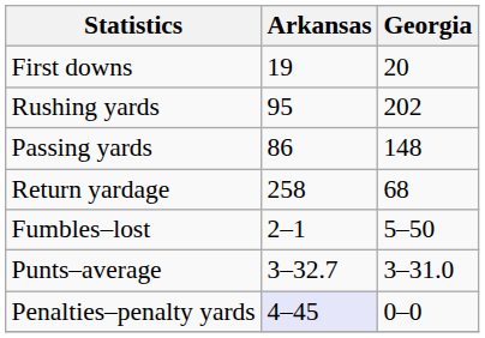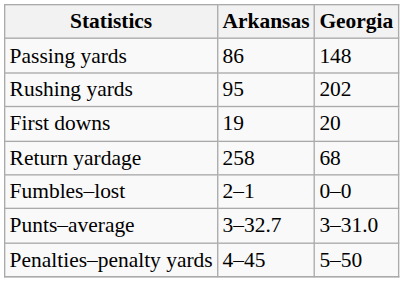rows swapped: First downs <-> Passing yards
Fumbles–lost | Georgia: 5–50 -> 0–0
Penalties–penalty yards | Arkansas: lavender background -> no background
Penalties–penalty yards | Georgia: 0–0 -> 5–50
